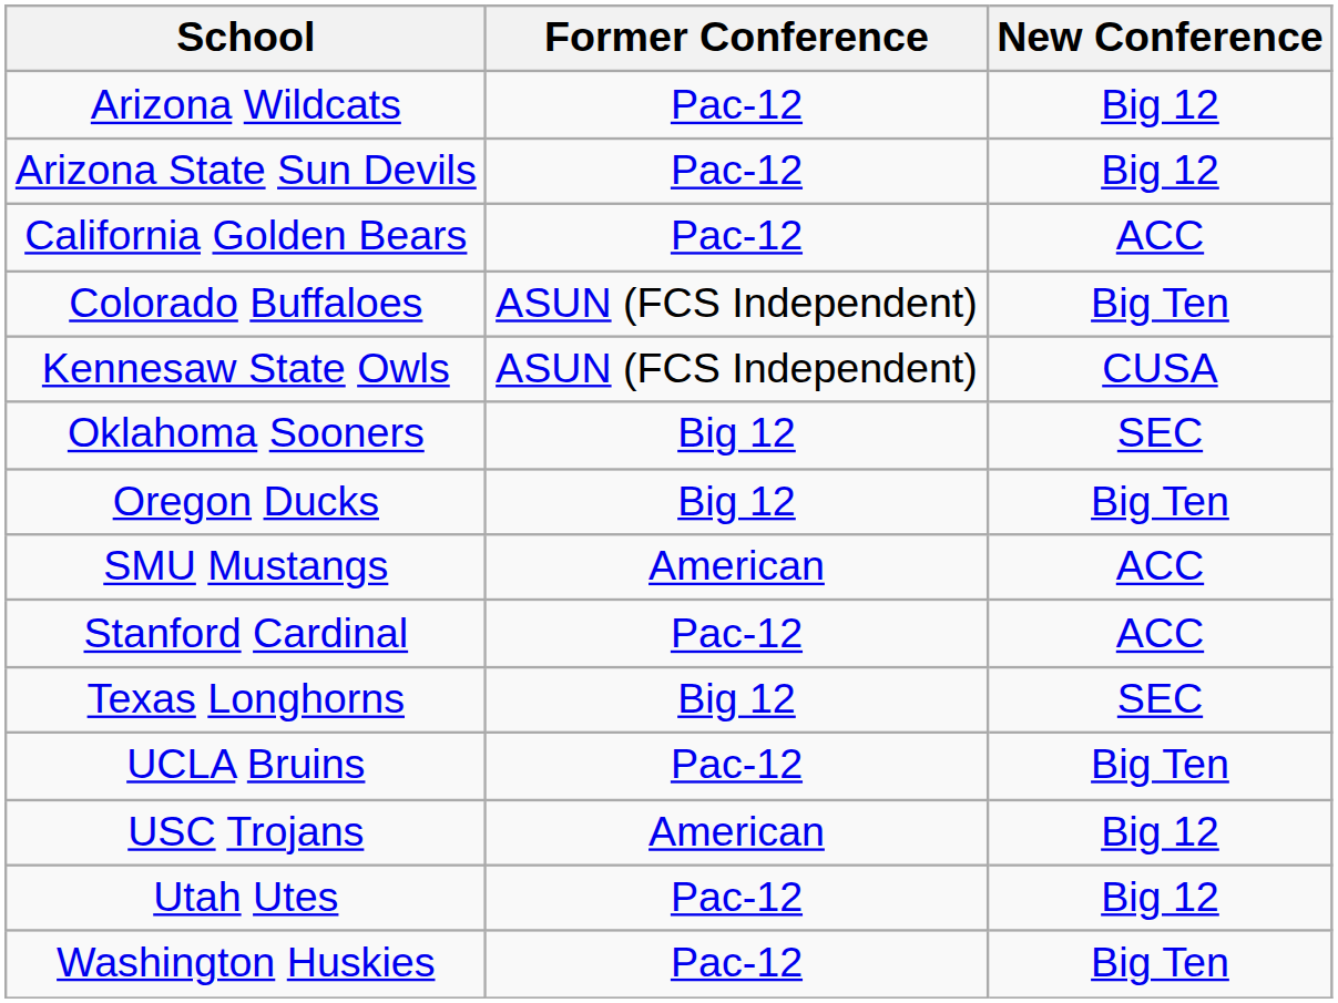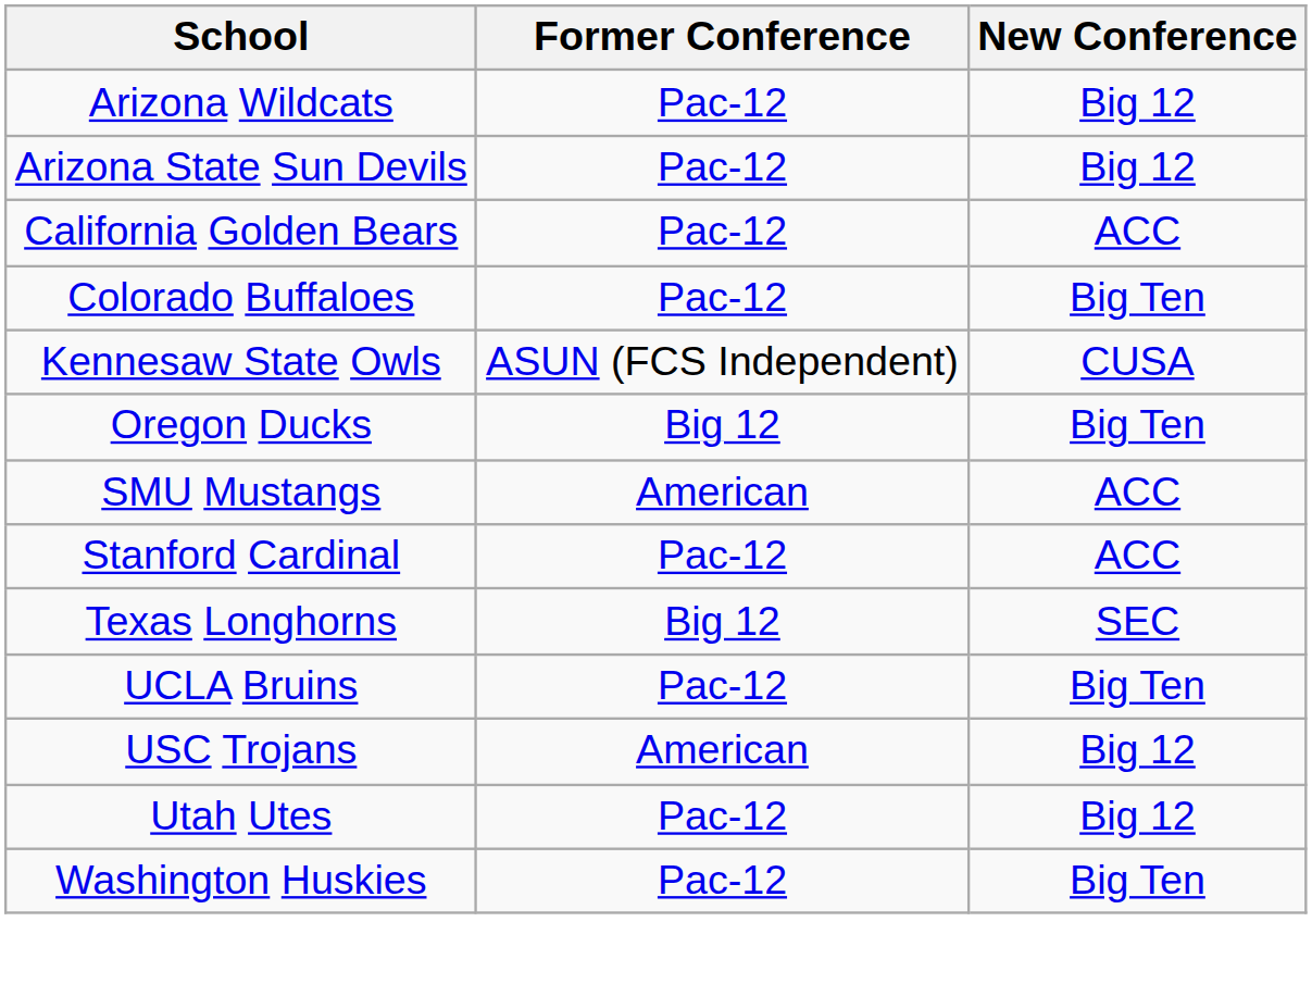Colorado Buffaloes | Former Conference: ASUN (FCS Independent) -> Pac-12
- row: Oklahoma Sooners | Big 12 | SEC
